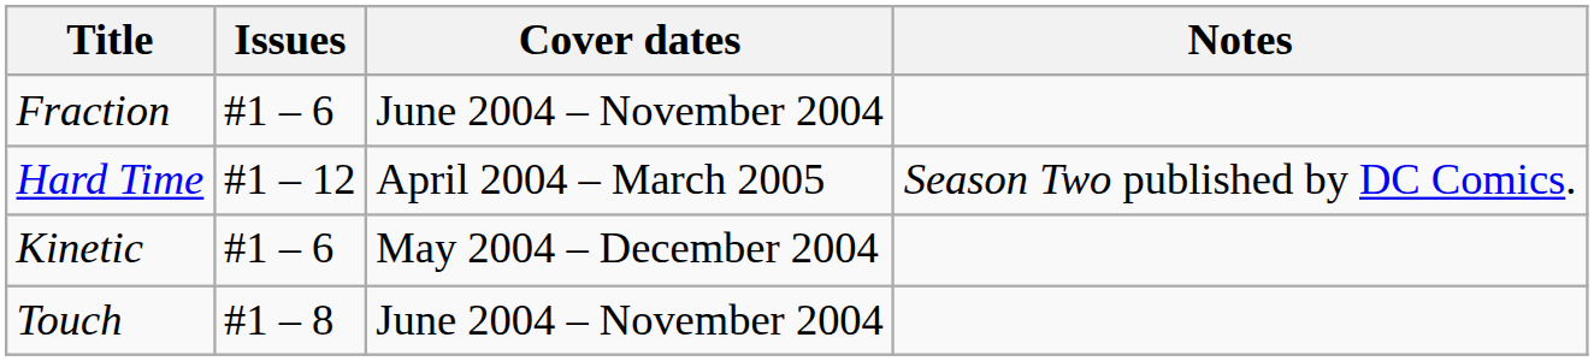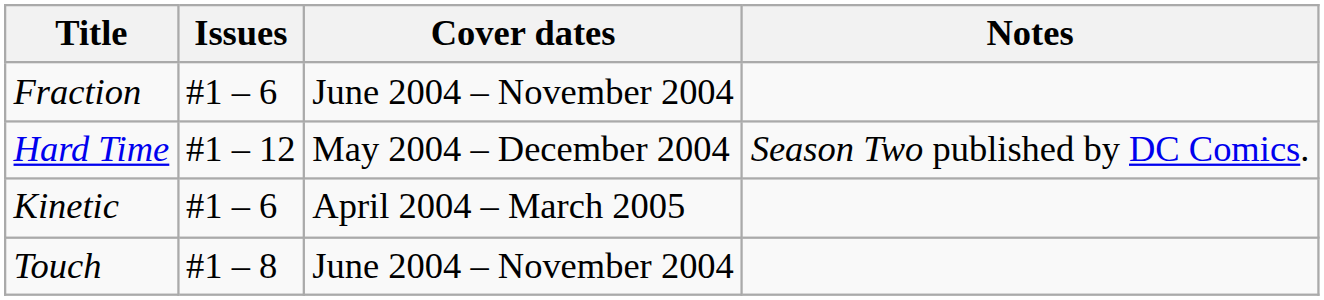Hard Time | Cover dates: April 2004 – March 2005 -> May 2004 – December 2004
Kinetic | Cover dates: May 2004 – December 2004 -> April 2004 – March 2005
